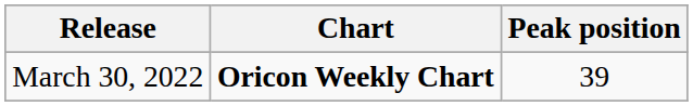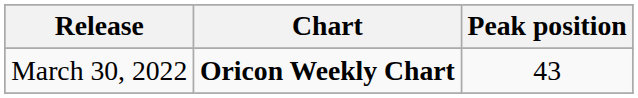March 30, 2022 | Peak position: 39 -> 43
